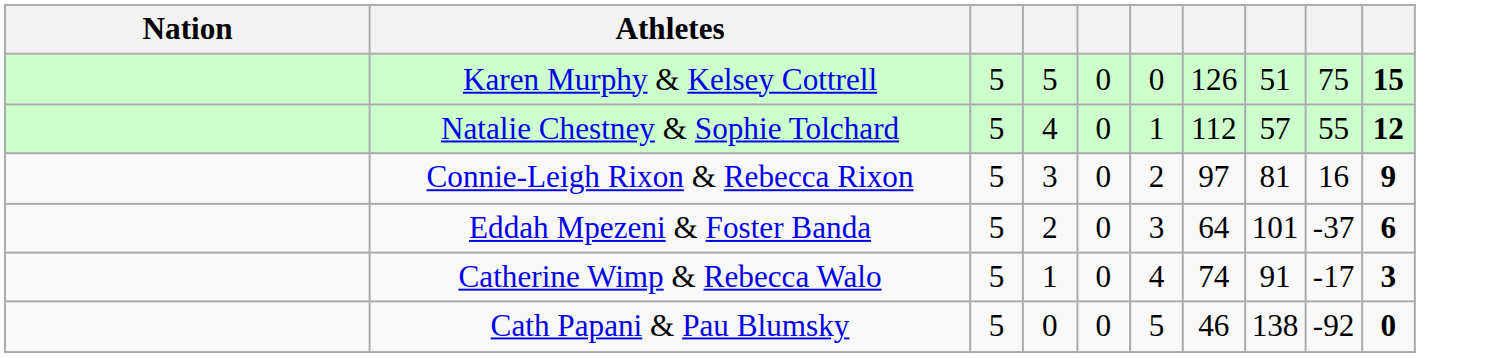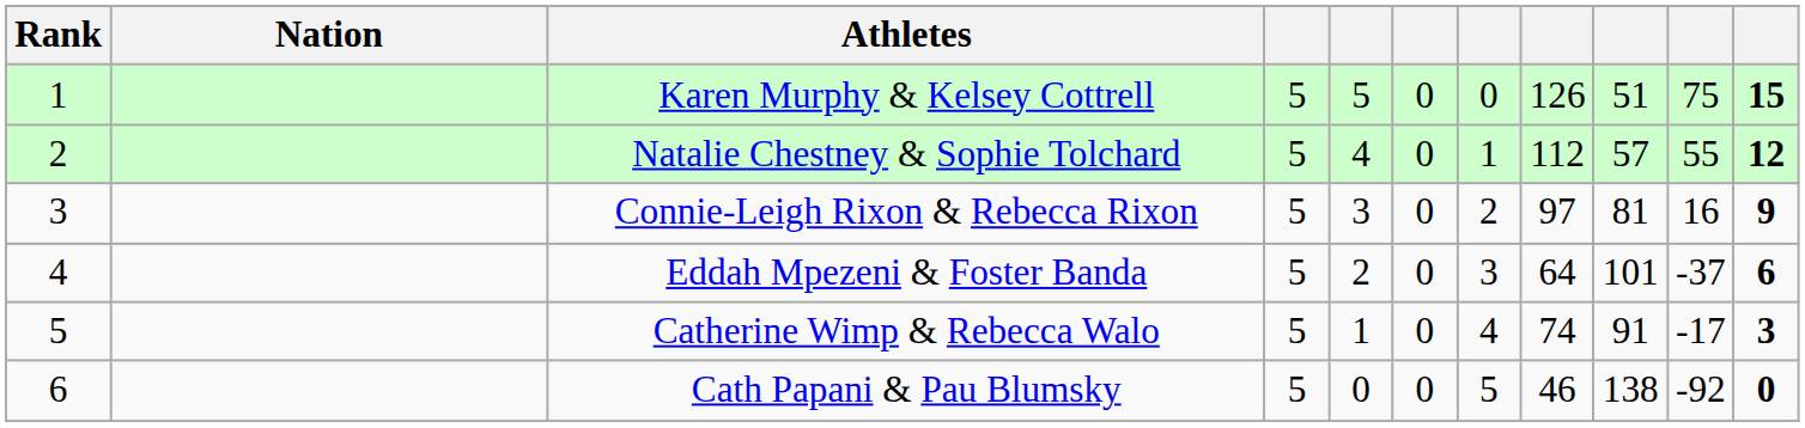+ column: Rank | 1 | 2 | 3 | 4 | 5 | 6
